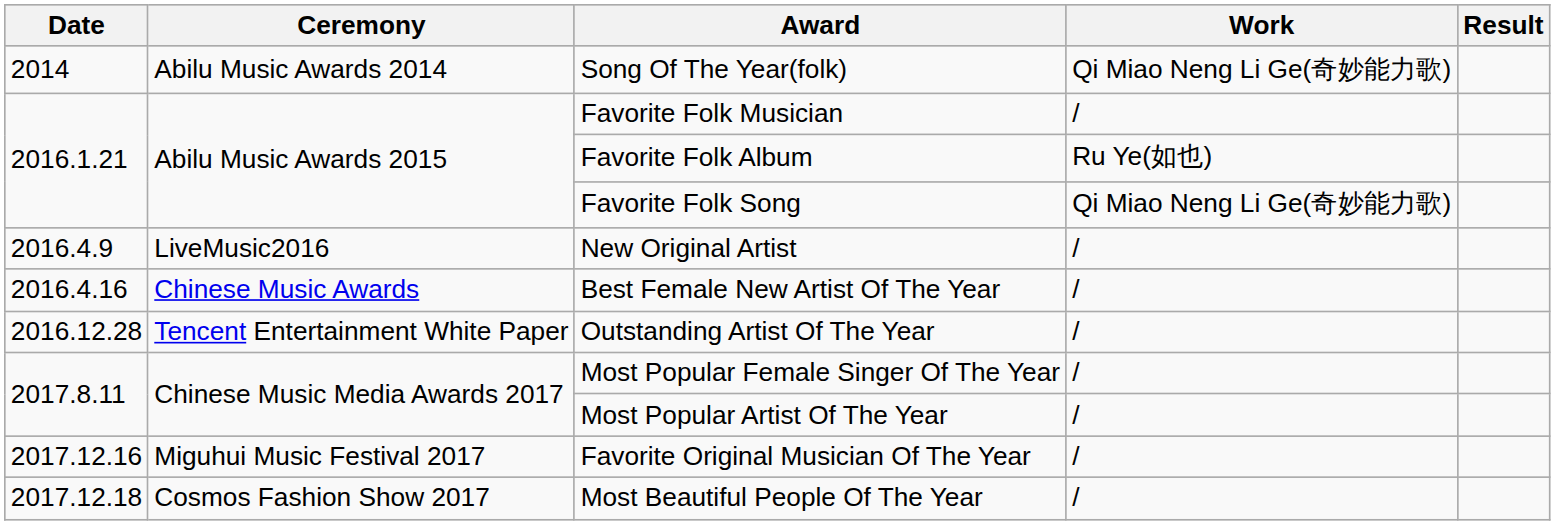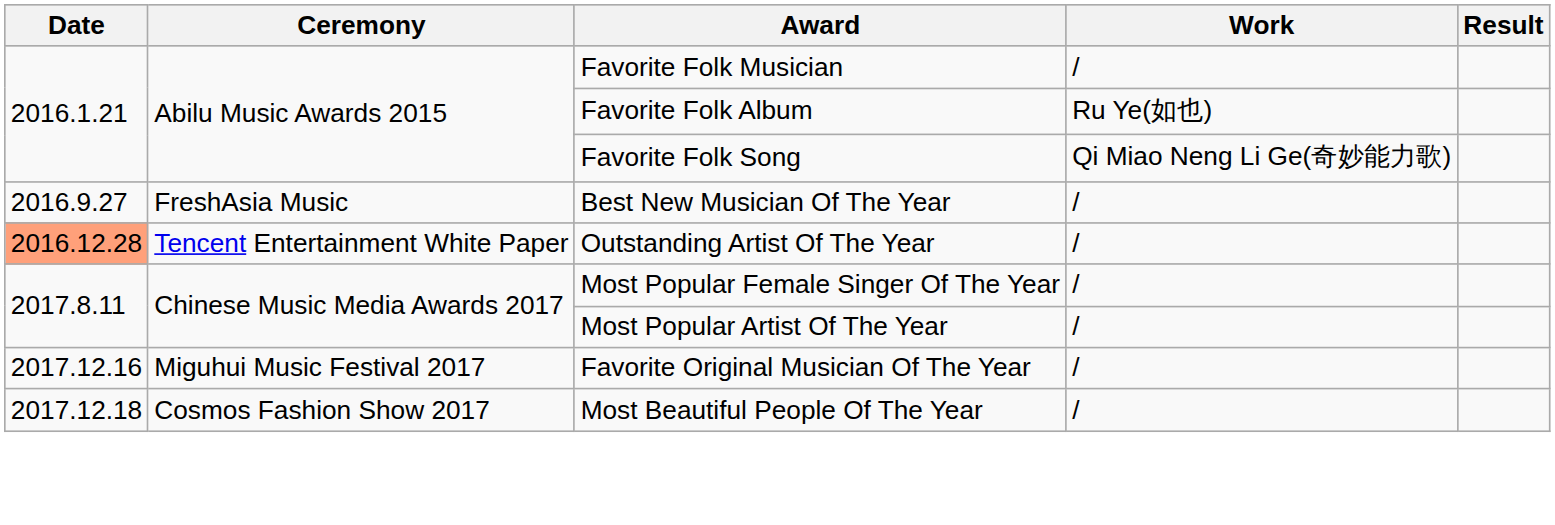- row: 2014 | Abilu Music Awards 2014 | Song Of The Year(folk) | Qi Miao Neng Li Ge(奇妙能力歌)
- row: 2016.4.9 | LiveMusic2016 | New Original Artist | /
- row: 2016.4.16 | Chinese Music Awards | Best Female New Artist Of The Year | /
+ row: 2016.9.27 | FreshAsia Music | Best New Musician Of The Year | /
Outstanding Artist Of The Year | Date: no background -> lightsalmon background
